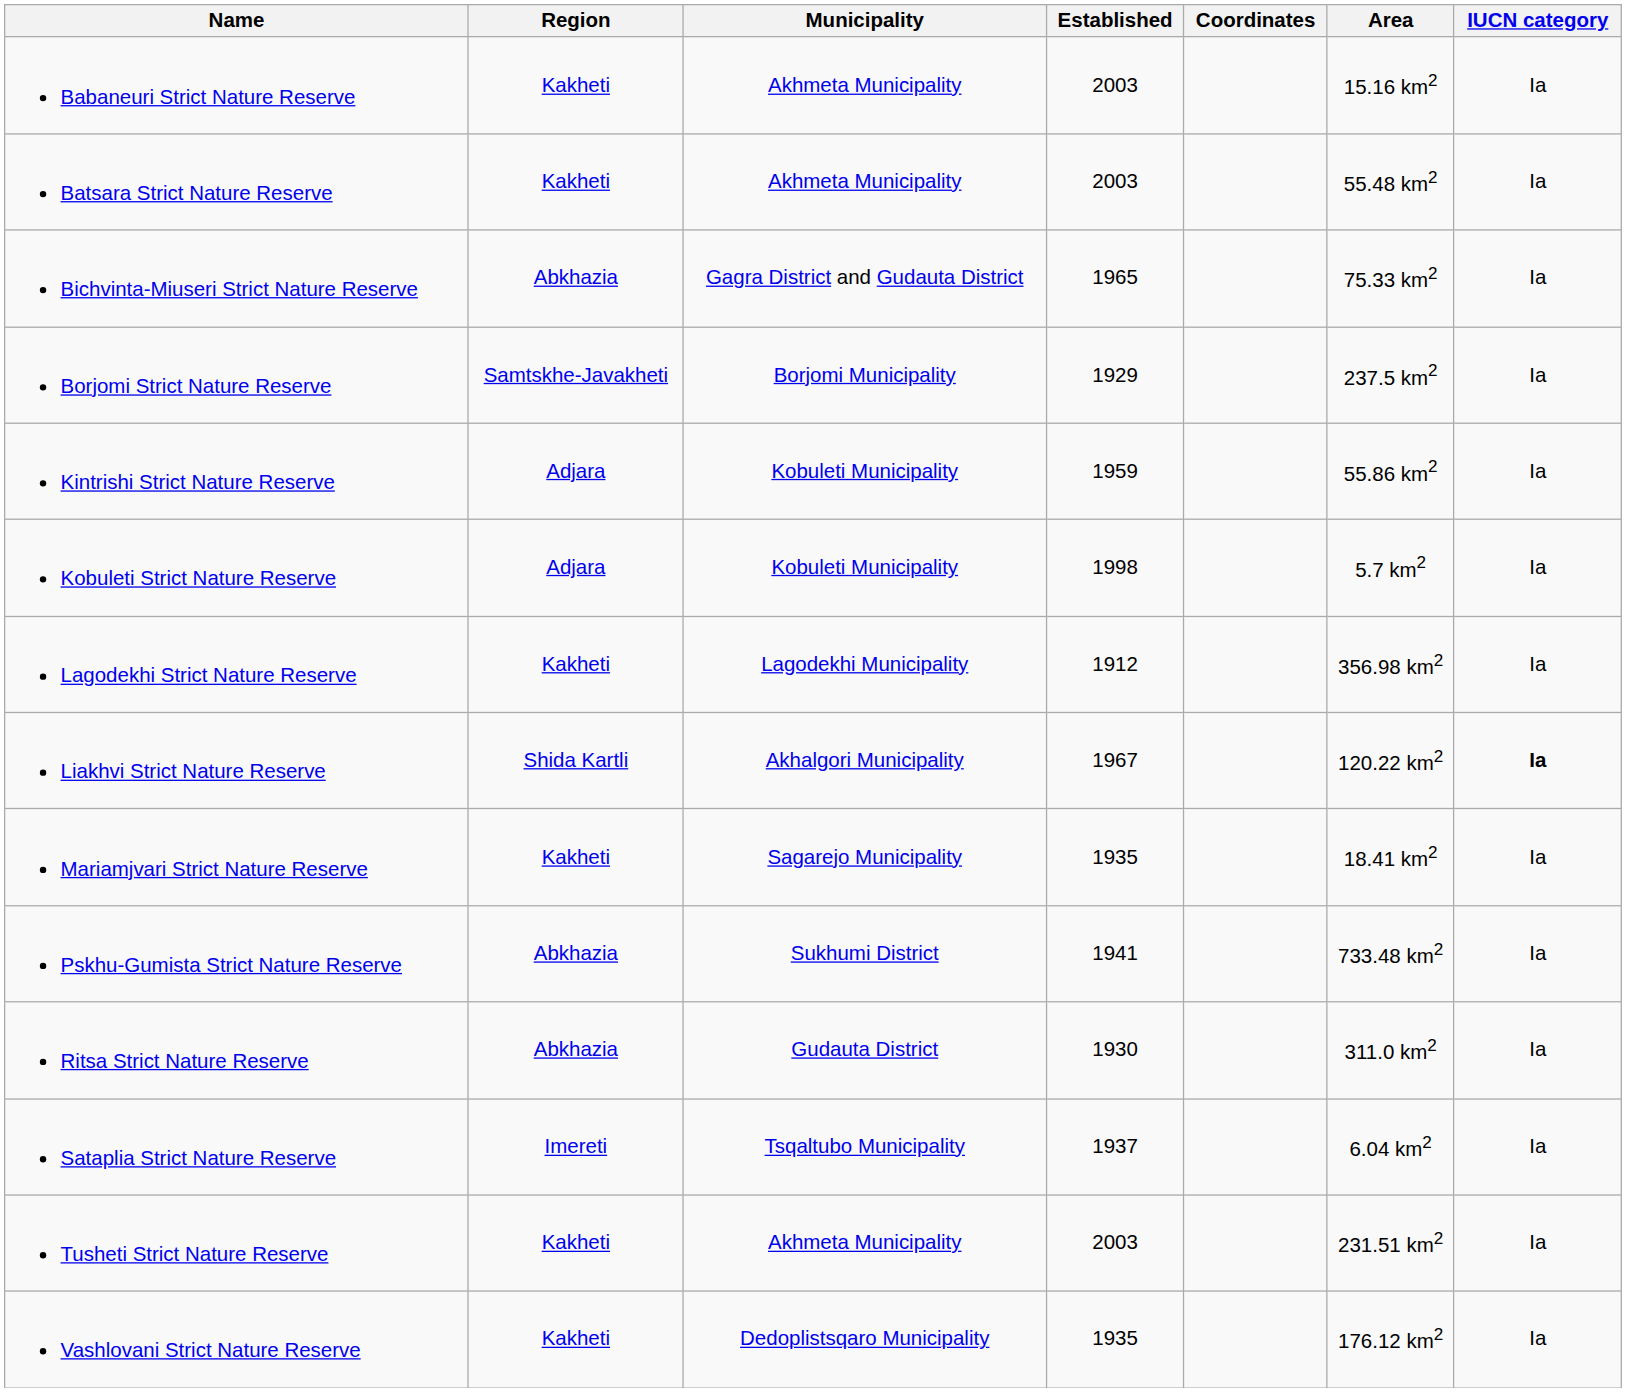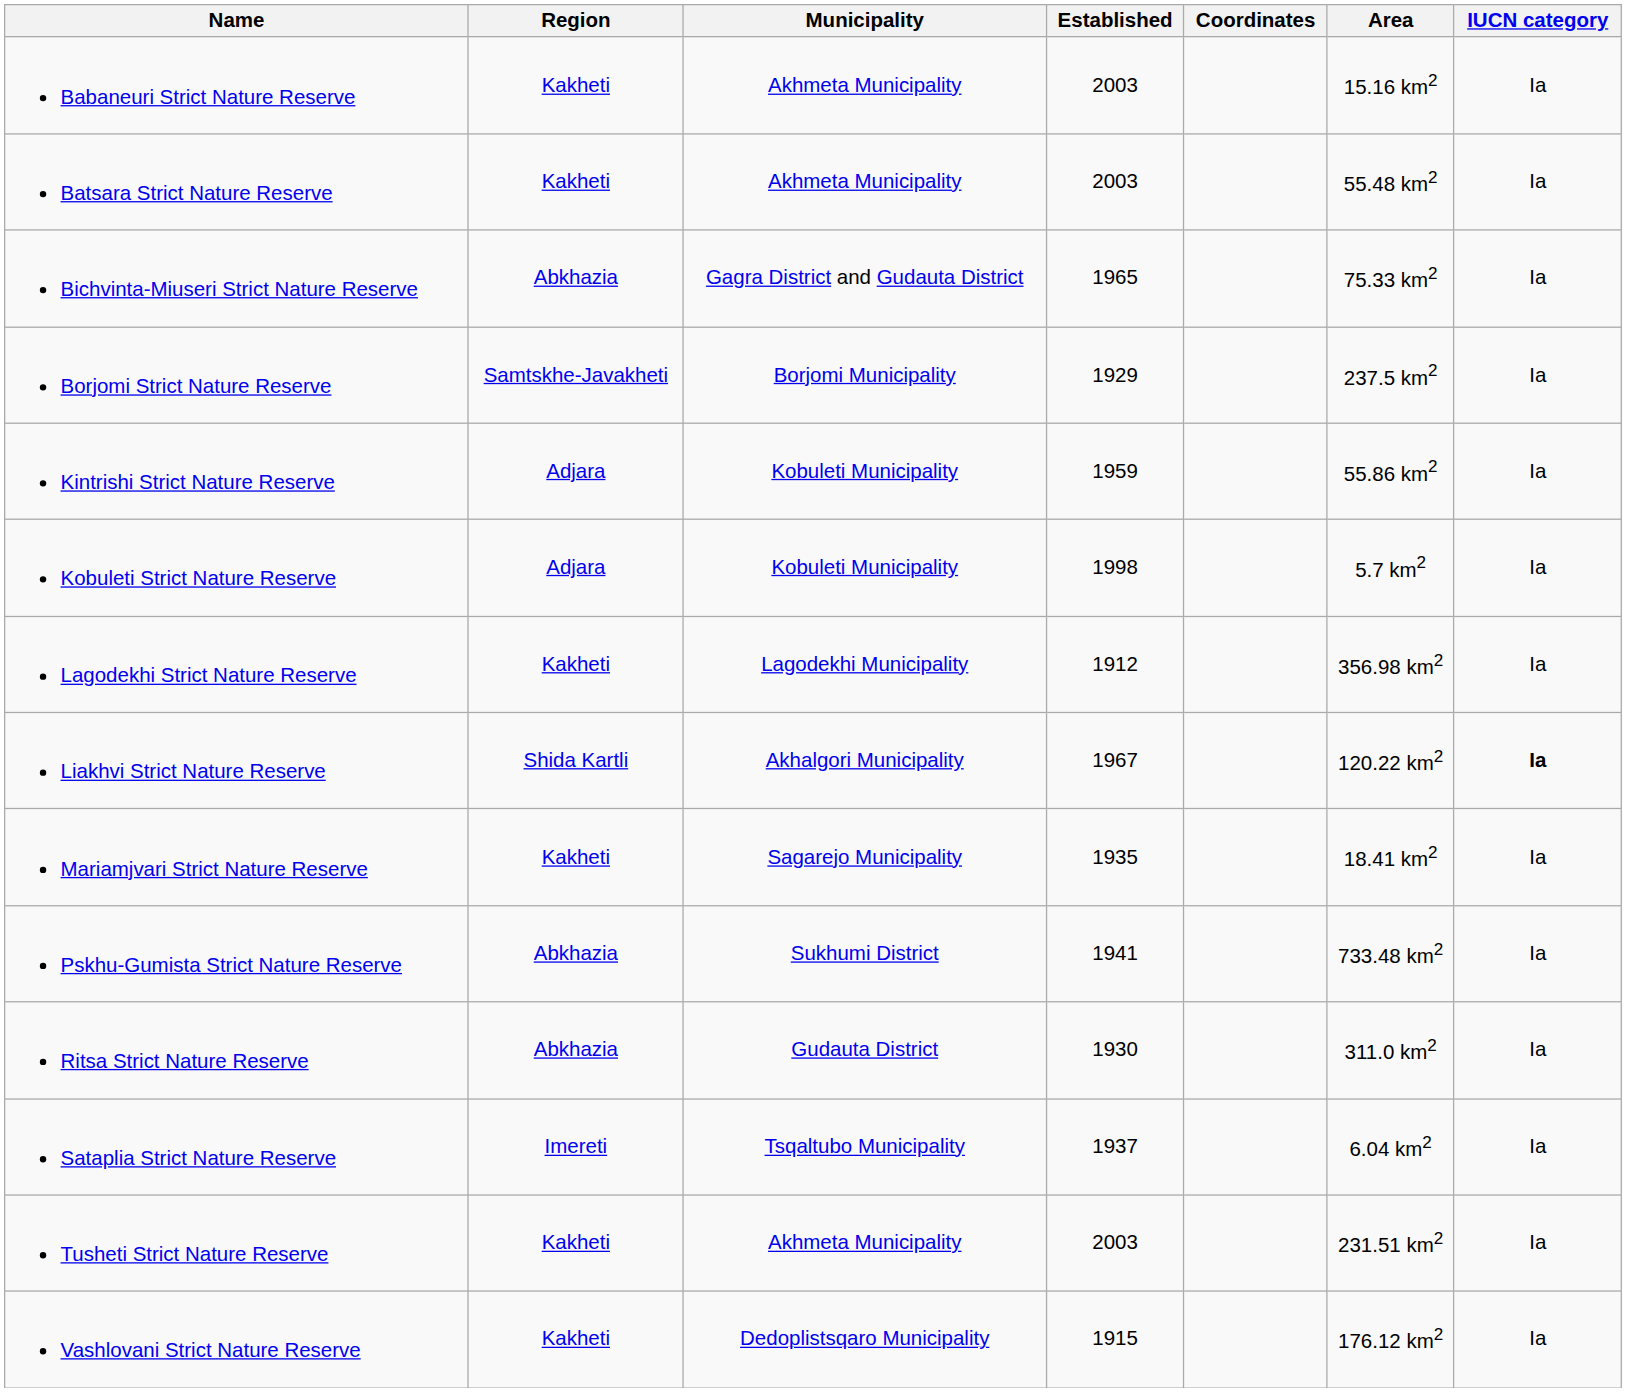Vashlovani Strict Nature Reserve | Established: 1935 -> 1915
